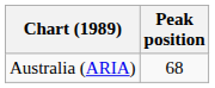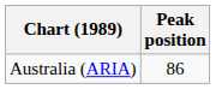Australia (ARIA) | Peak position: 68 -> 86
